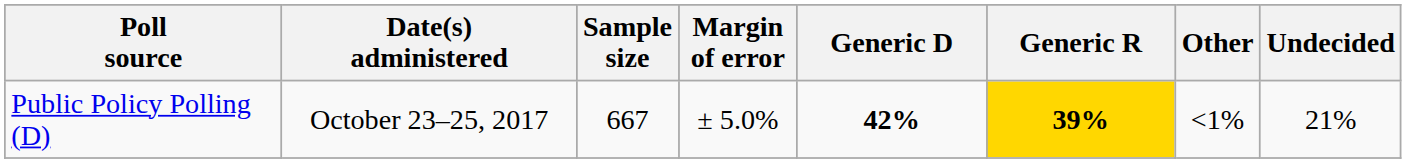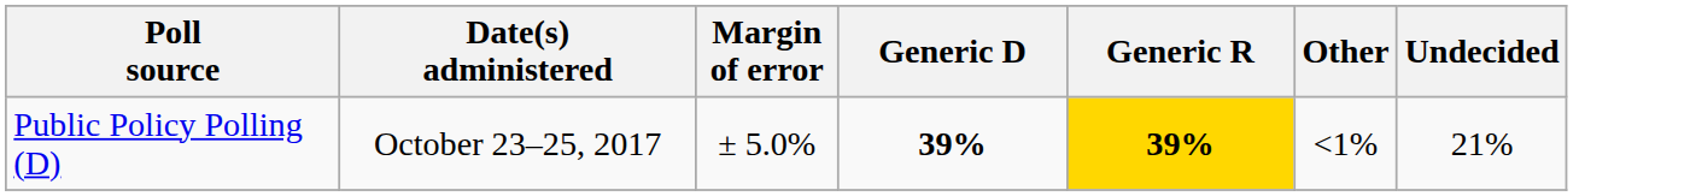- column: Sample size | 667
Public Policy Polling (D) | Generic D: 42% -> 39%
